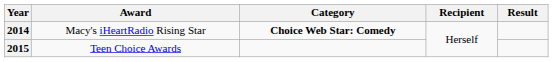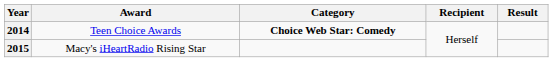2014 | Award: Macy's iHeartRadio Rising Star -> Teen Choice Awards
2015 | Award: Teen Choice Awards -> Macy's iHeartRadio Rising Star
